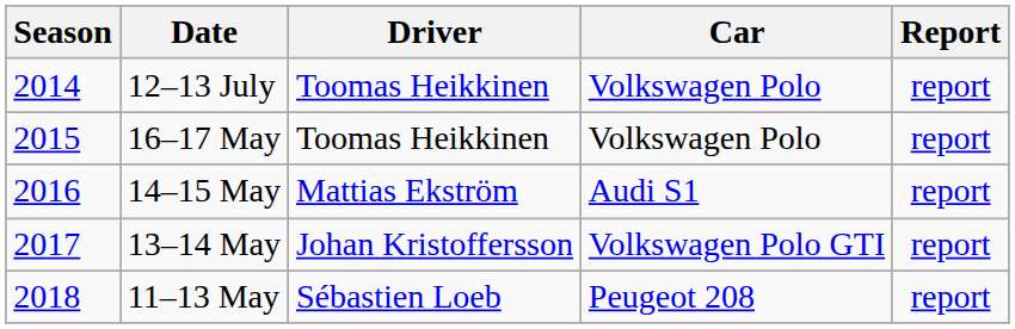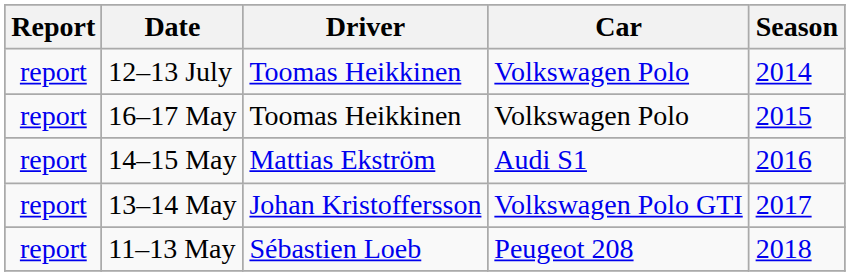columns swapped: Season <-> Report
